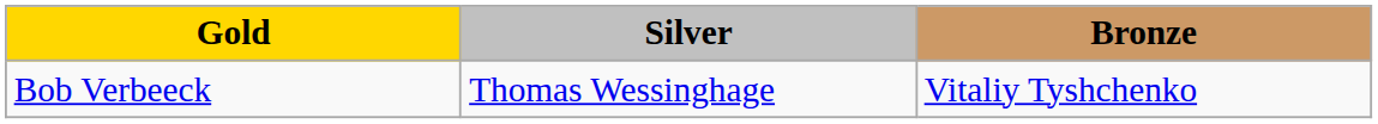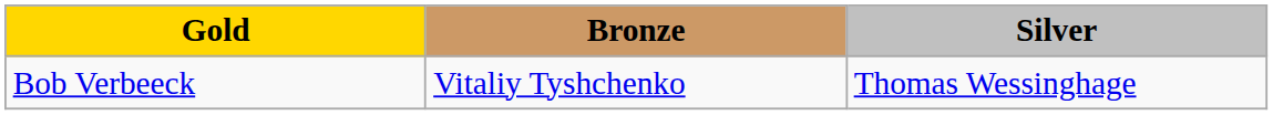columns swapped: Silver <-> Bronze
